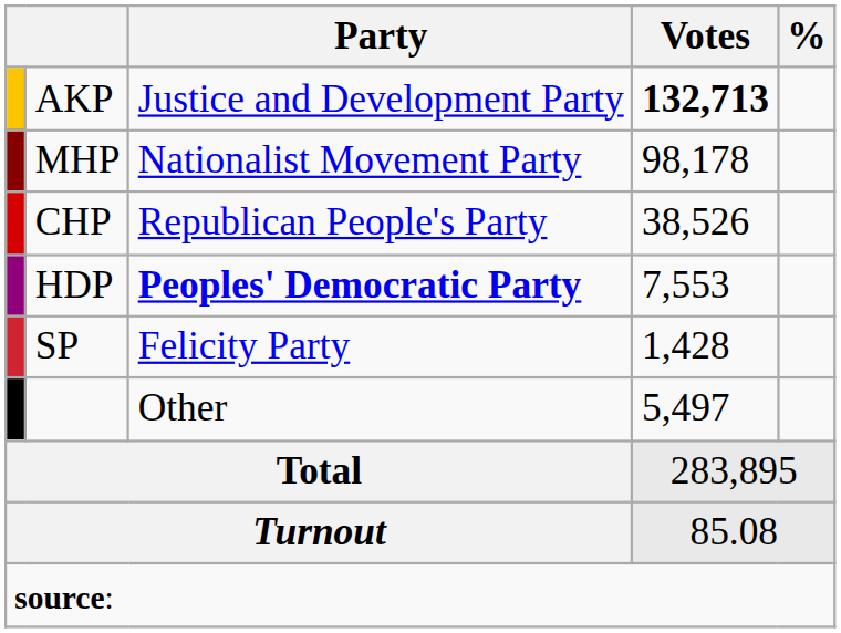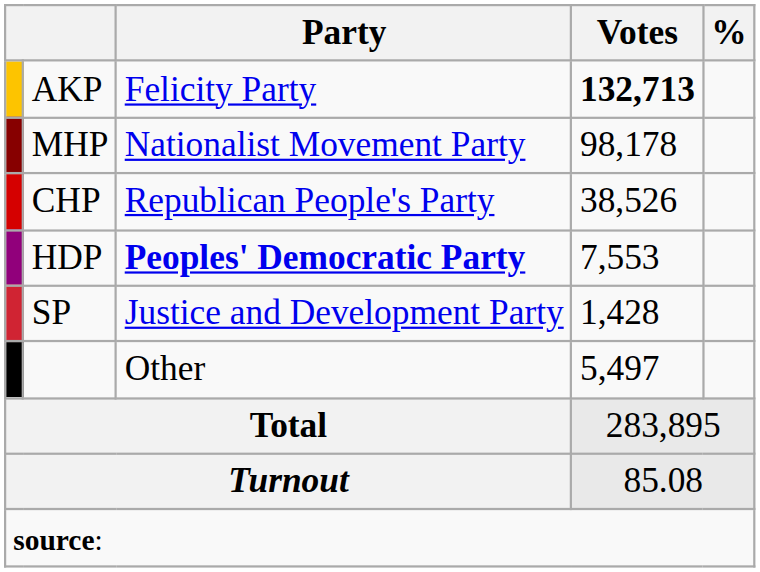AKP | Party: Justice and Development Party -> Felicity Party
SP | Party: Felicity Party -> Justice and Development Party
